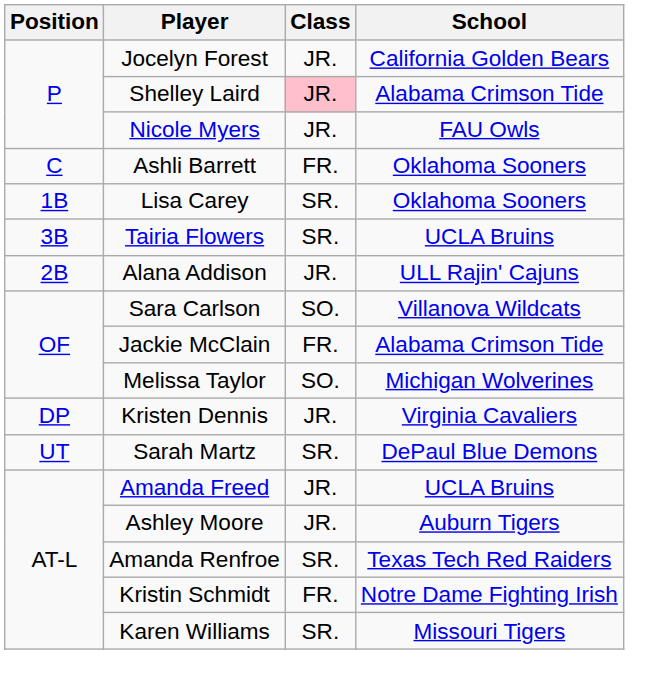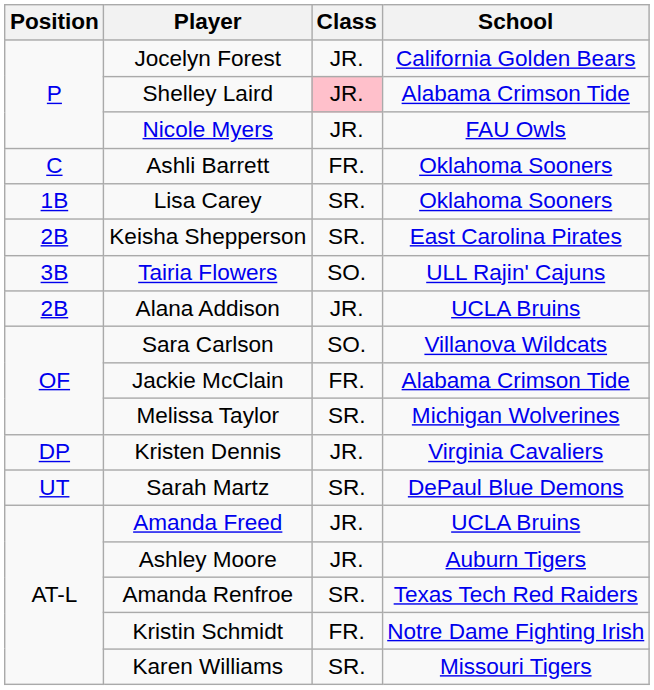+ row: 2B | Keisha Shepperson | SR. | East Carolina Pirates
Tairia Flowers | Class: SR. -> SO.
Tairia Flowers | School: UCLA Bruins -> ULL Rajin' Cajuns
Alana Addison | School: ULL Rajin' Cajuns -> UCLA Bruins
Melissa Taylor | Class: SO. -> SR.
